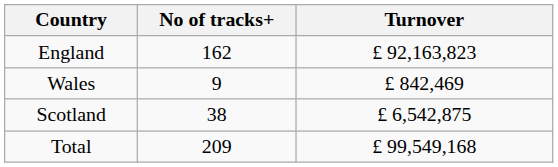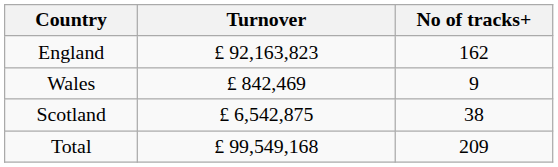columns swapped: No of tracks+ <-> Turnover
